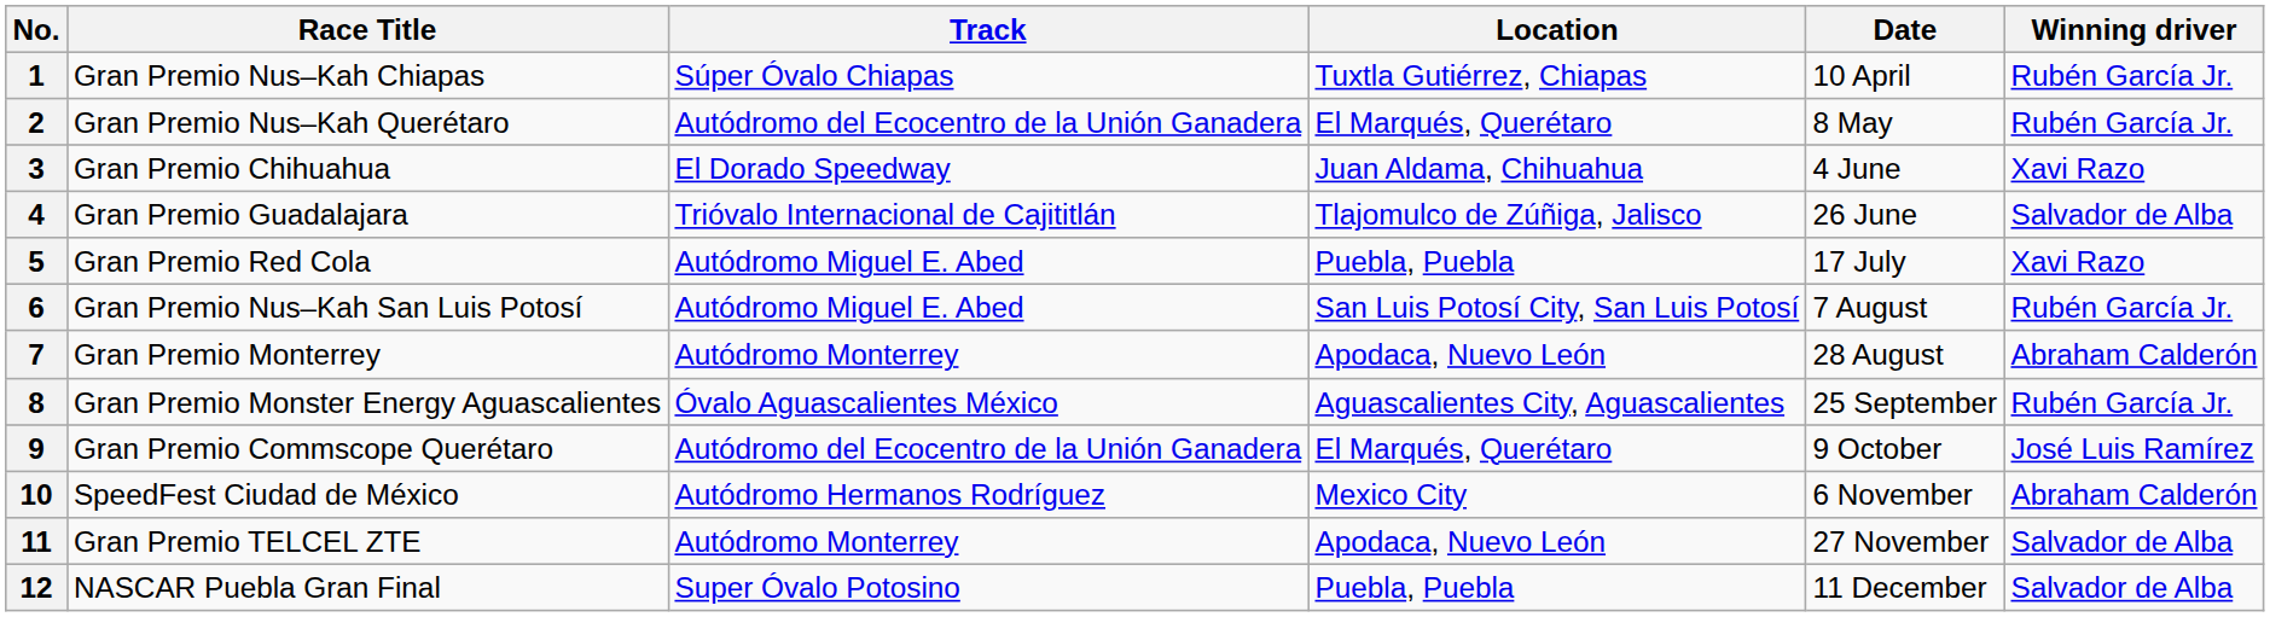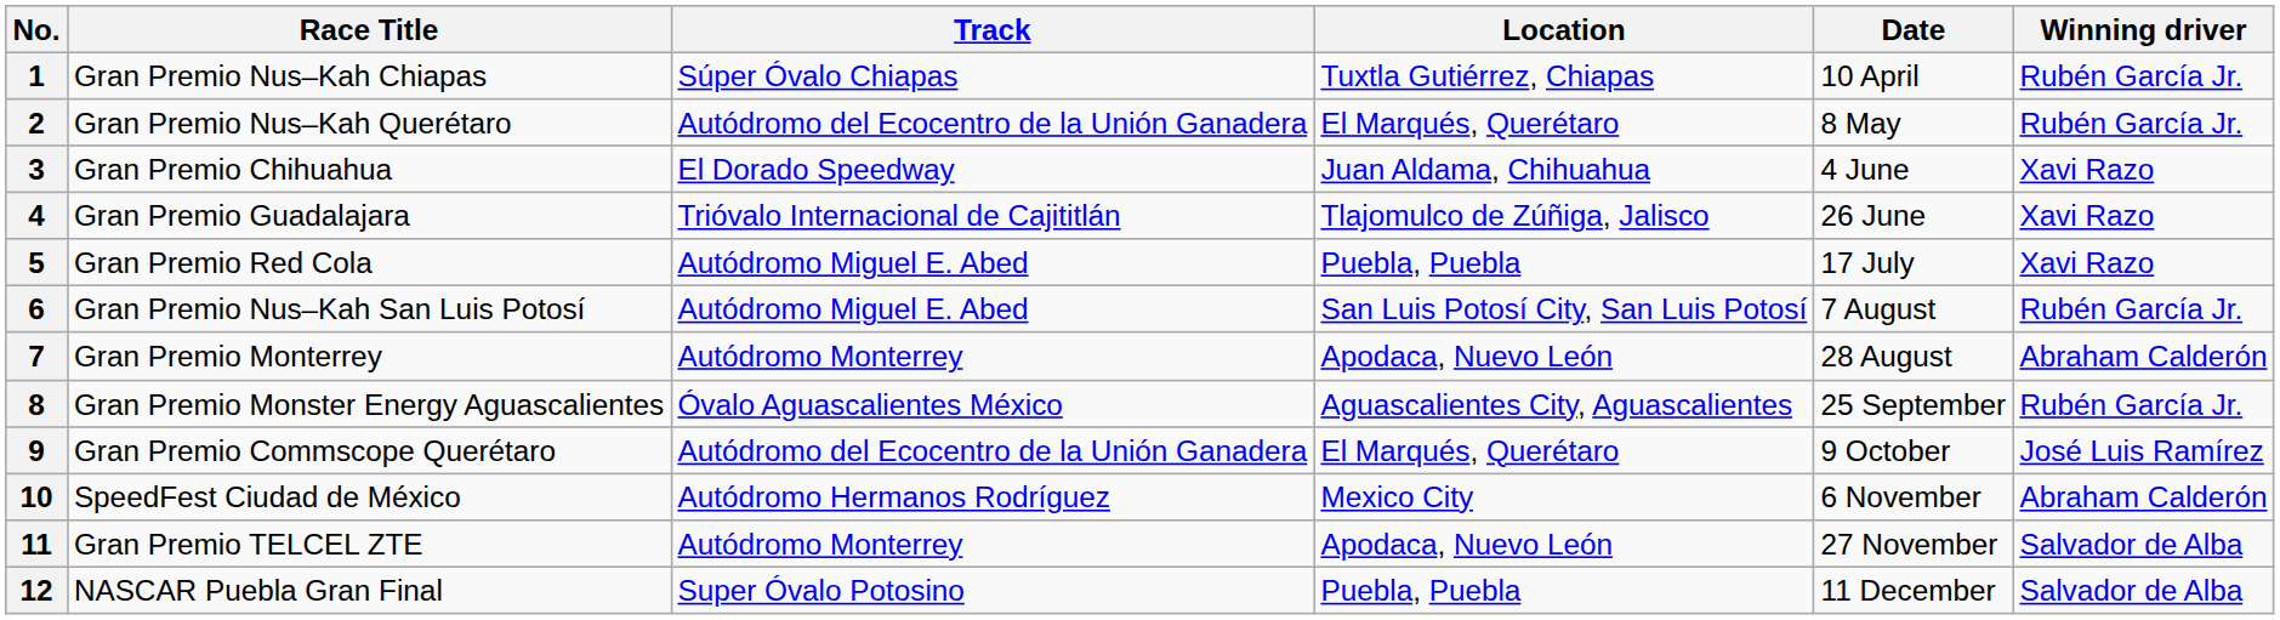4 | Winning driver: Salvador de Alba -> Xavi Razo
